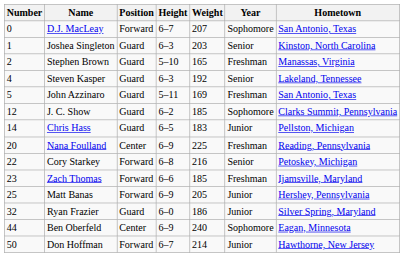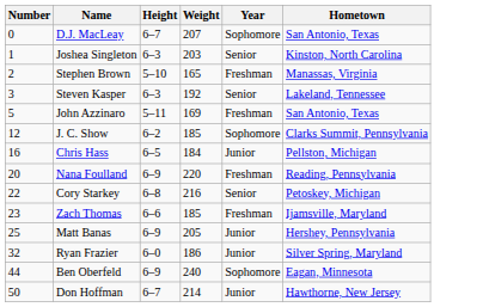- column: Position | Forward | Guard | Guard | Guard | Guard | Guard | Guard | Center | Forward | Forward | Forward | Guard | Center | Forward
Steven Kasper | Number: 4 -> 3
Chris Hass | Number: 14 -> 16
Chris Hass | Weight: 183 -> 184
Nana Foulland | Weight: 225 -> 220
